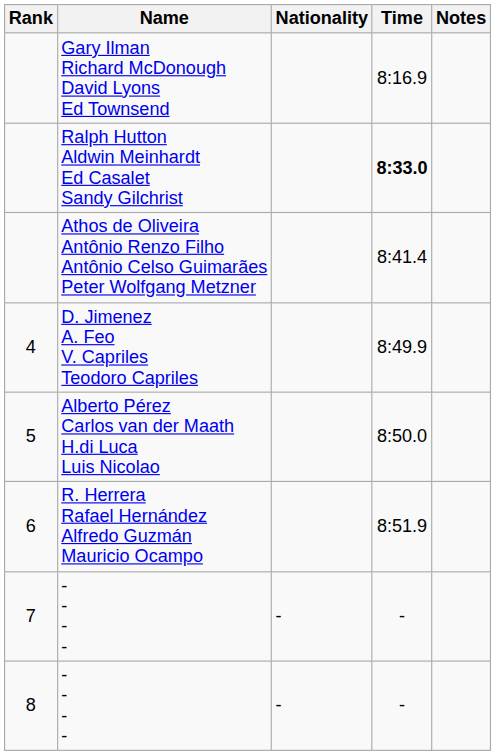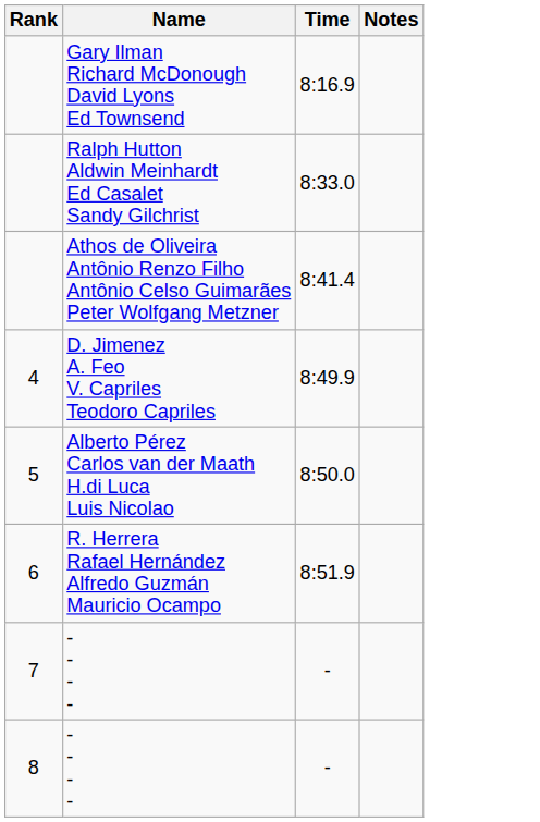- column: Nationality | - | -
Ralph Hutton Aldwin Meinhardt Ed Casalet Sandy Gilchrist | Time: bold -> normal
